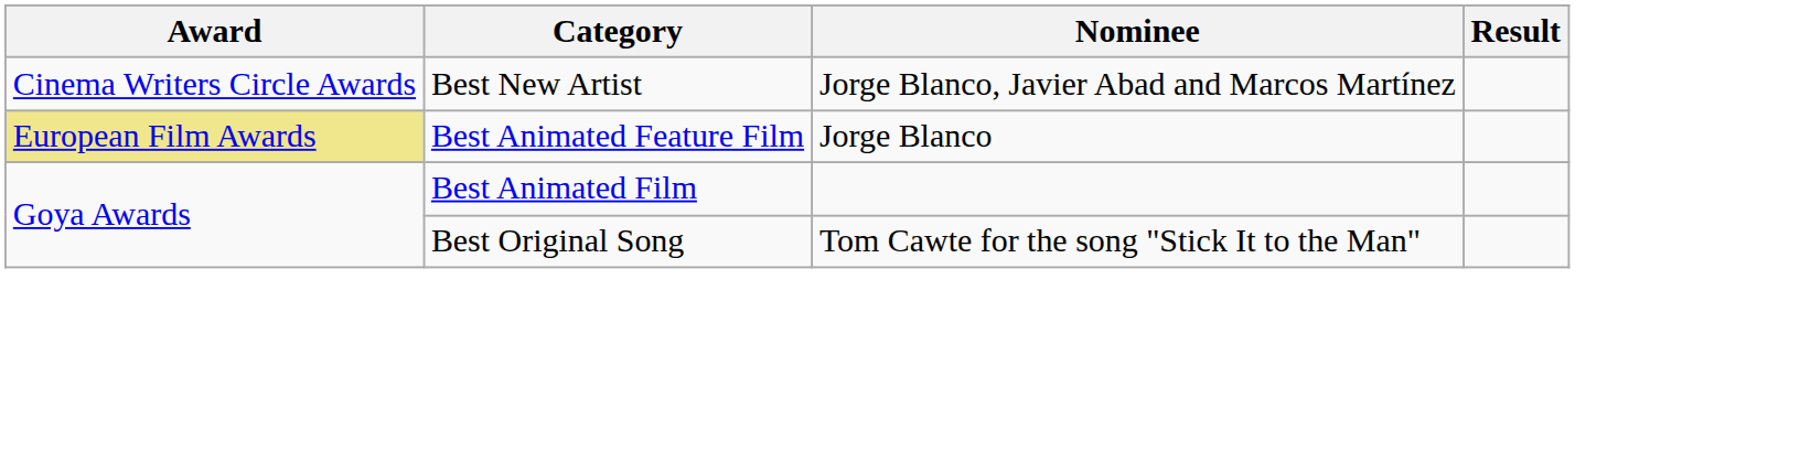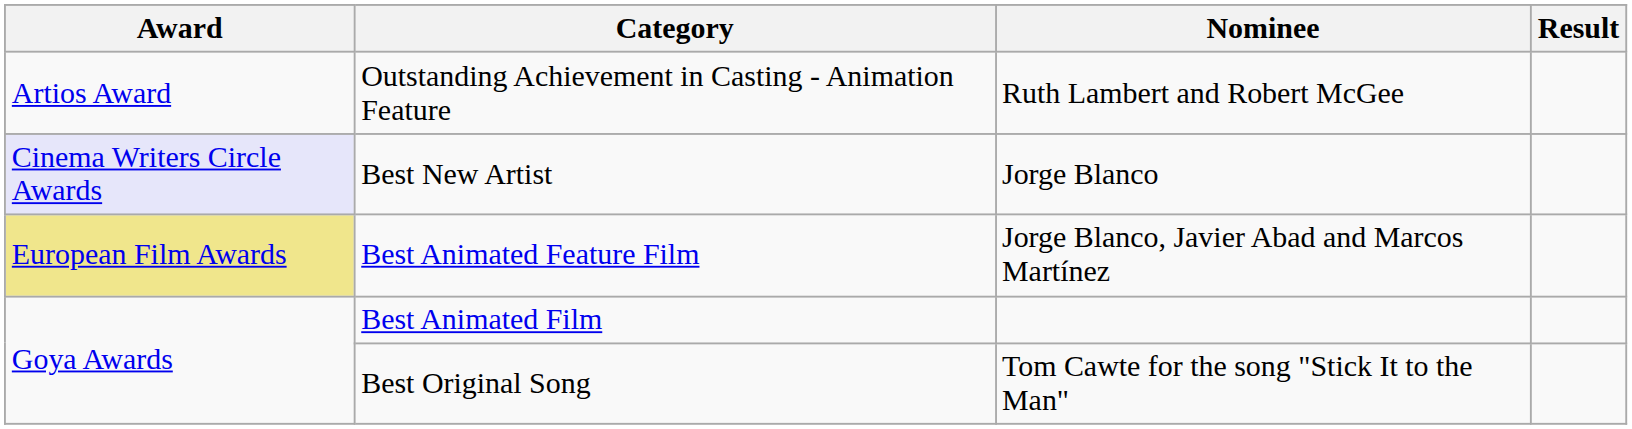+ row: Artios Award | Outstanding Achievement in Casting - Animation Feature | Ruth Lambert and Robert McGee
Best New Artist | Award: no background -> lavender background
Best New Artist | Nominee: Jorge Blanco, Javier Abad and Marcos Martínez -> Jorge Blanco
Best Animated Feature Film | Nominee: Jorge Blanco -> Jorge Blanco, Javier Abad and Marcos Martínez
